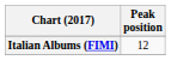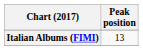Italian Albums (FIMI) | Peak position: 12 -> 13
